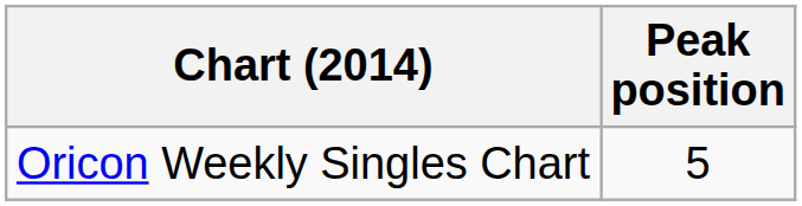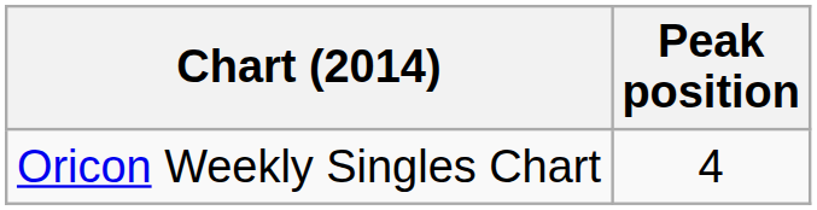Oricon Weekly Singles Chart | Peak position: 5 -> 4
